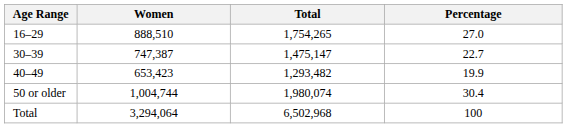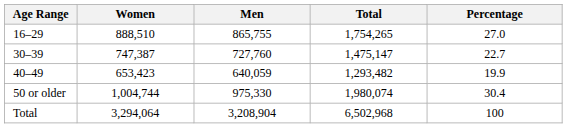+ column: Men | 865,755 | 727,760 | 640,059 | 975,330 | 3,208,904
